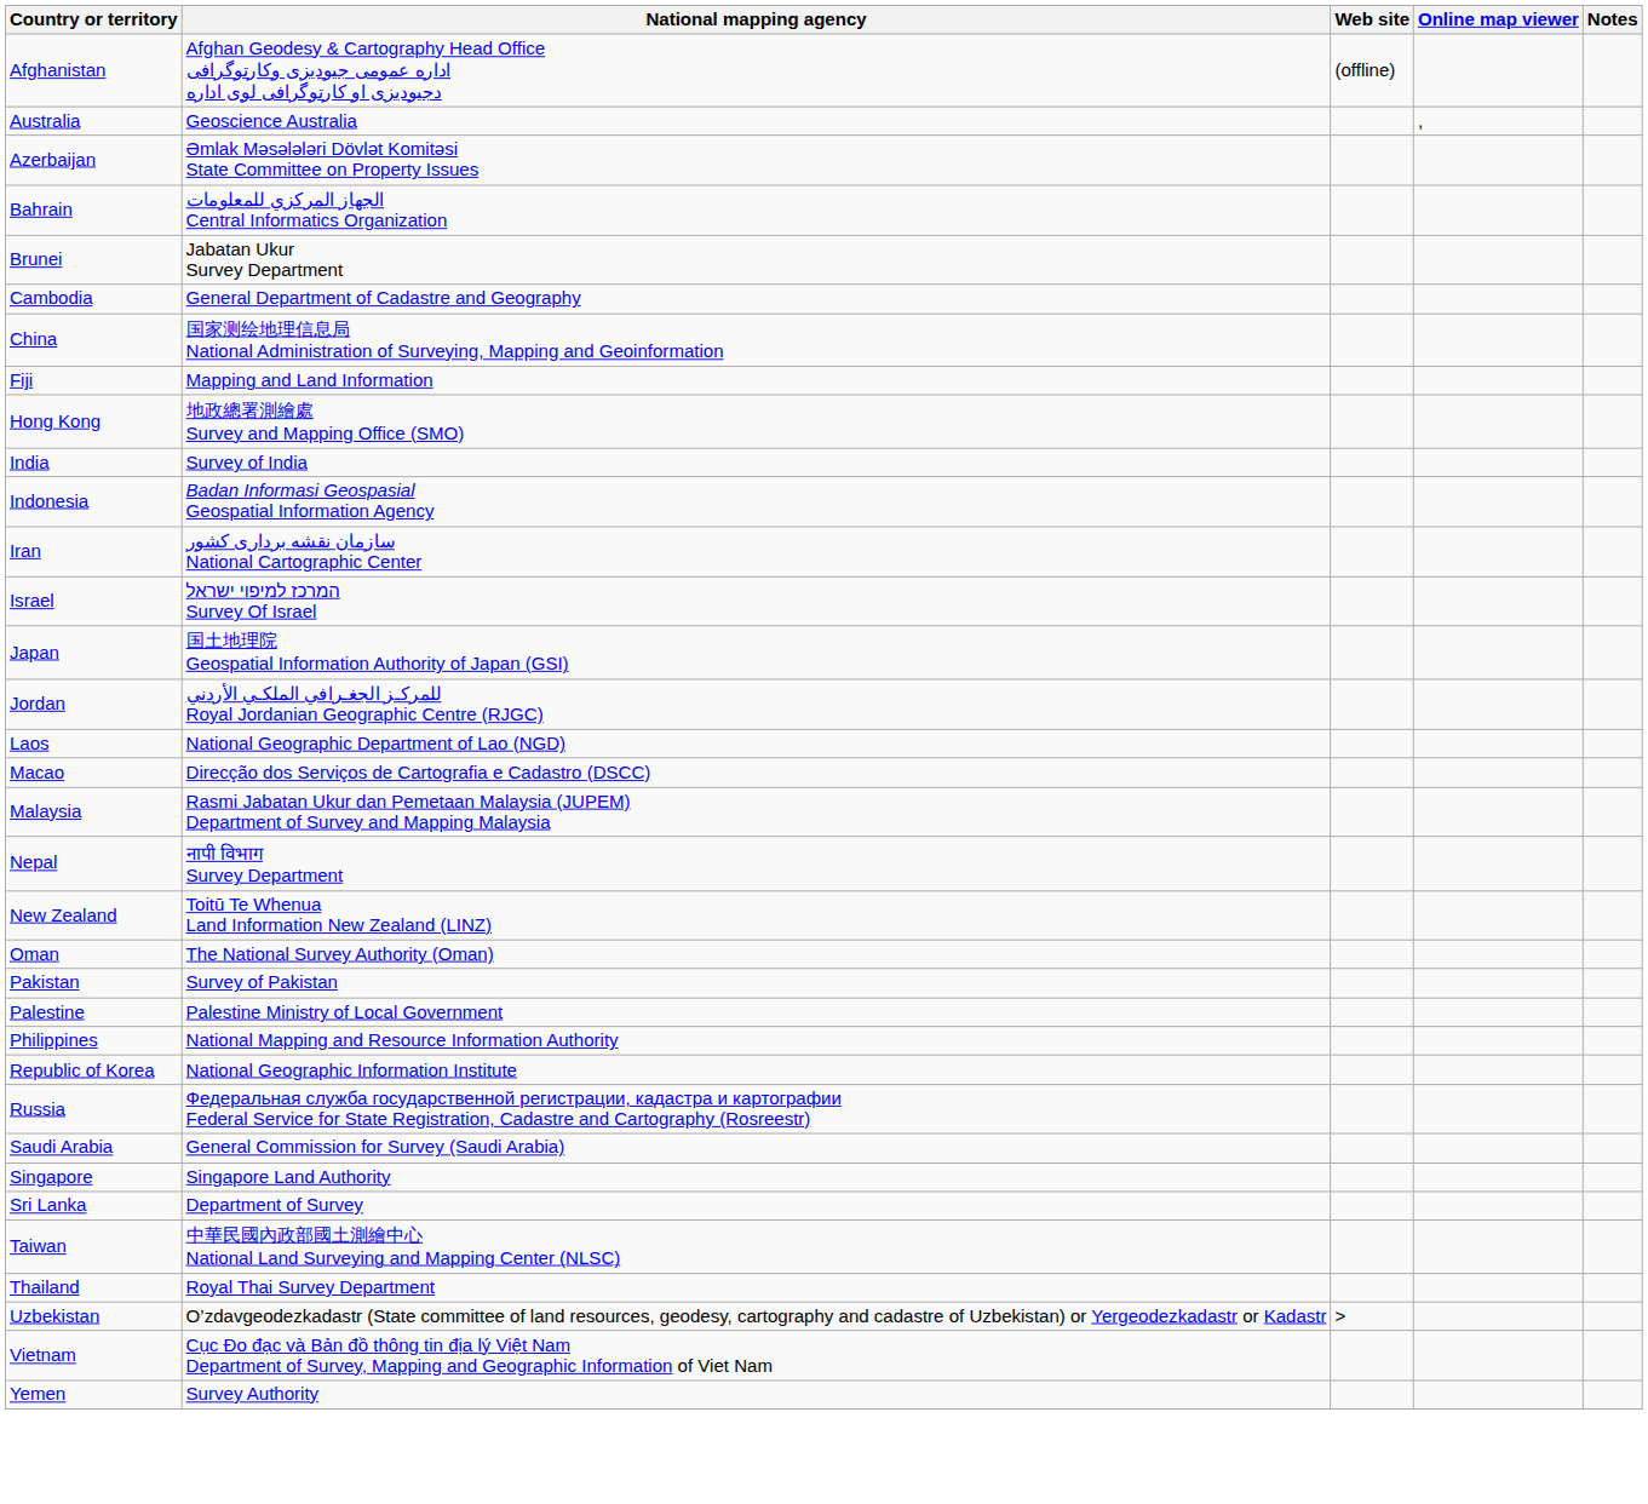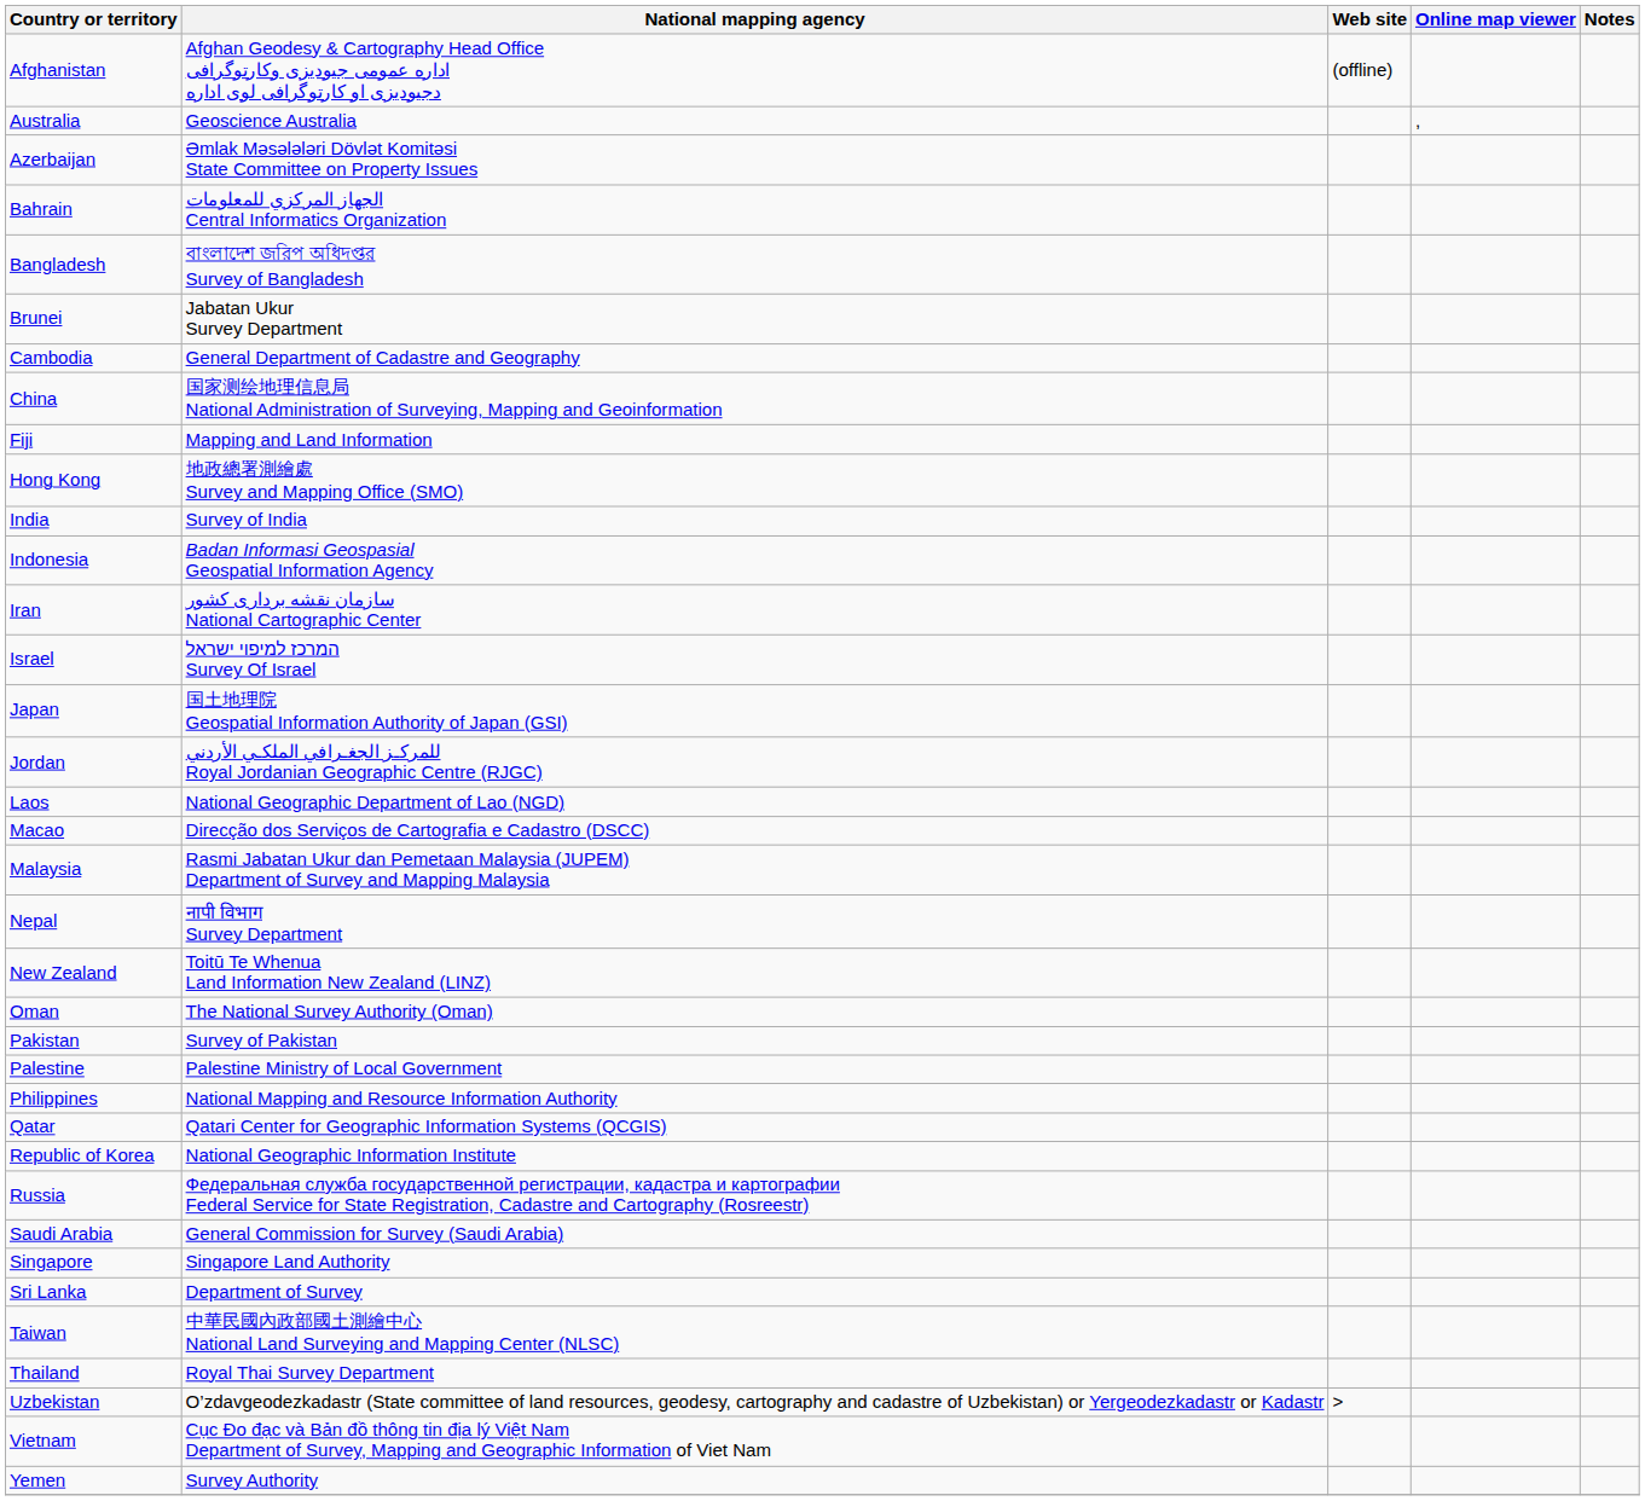+ row: Bangladesh | বাংলাদেশ জরিপ অধিদপ্তর Survey of Bangladesh
+ row: Qatar | Qatari Center for Geographic Information Systems (QCGIS)
